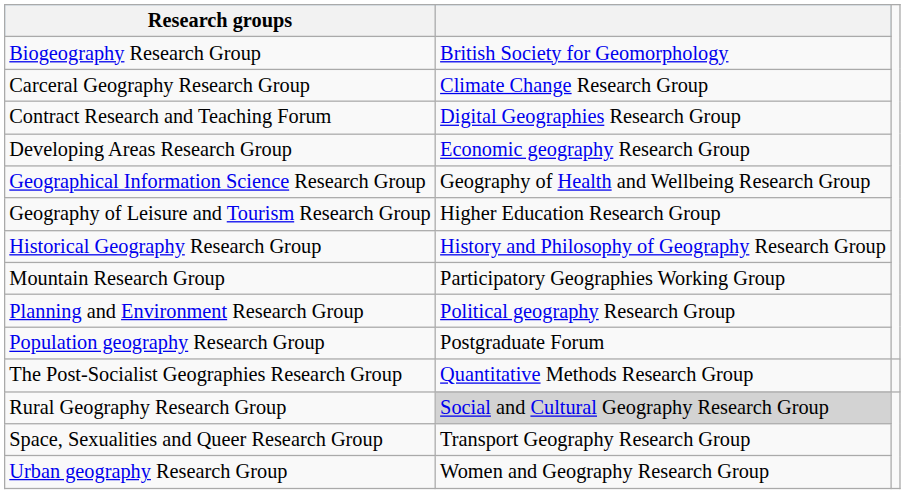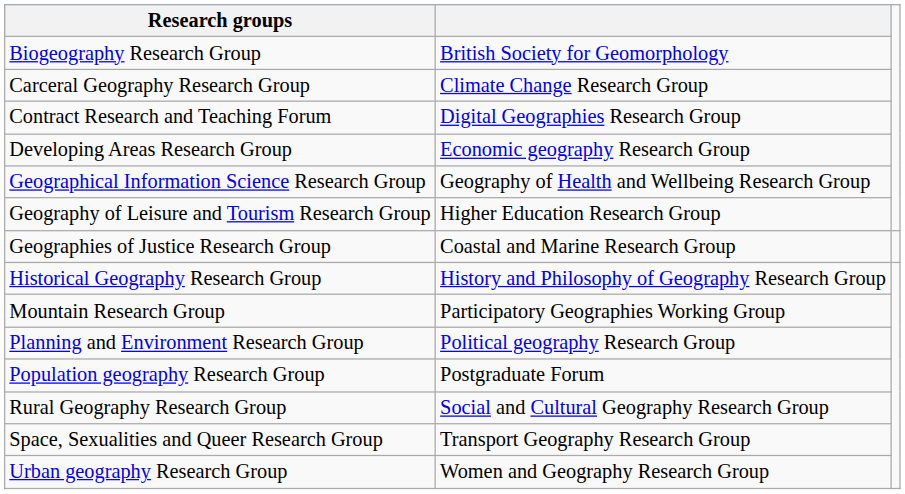+ row: Geographies of Justice Research Group | Coastal and Marine Research Group
- row: The Post-Socialist Geographies Research Group | Quantitative Methods Research Group
Rural Geography Research Group | column 2: lightgrey background -> no background
